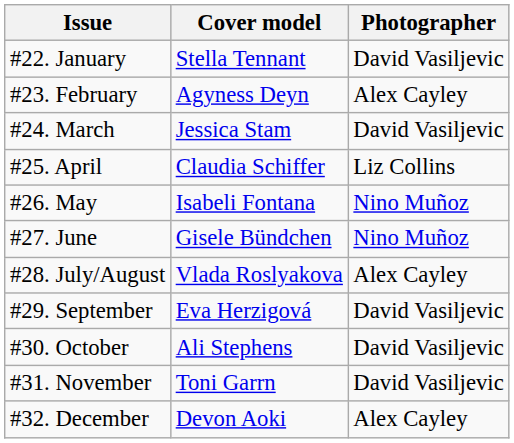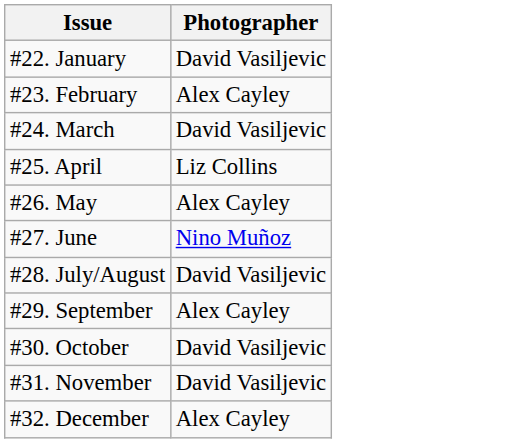- column: Cover model | Stella Tennant | Agyness Deyn | Jessica Stam | Claudia Schiffer | Isabeli Fontana | Gisele Bündchen | Vlada Roslyakova | Eva Herzigová | Ali Stephens | Toni Garrn | Devon Aoki
#26. May | Photographer: Nino Muñoz -> Alex Cayley
#28. July/August | Photographer: Alex Cayley -> David Vasiljevic
#29. September | Photographer: David Vasiljevic -> Alex Cayley
